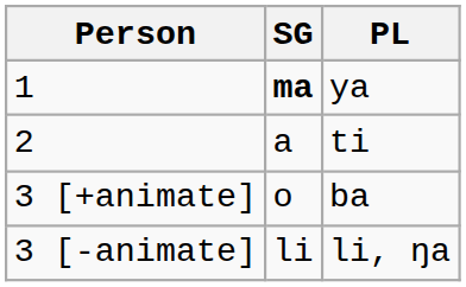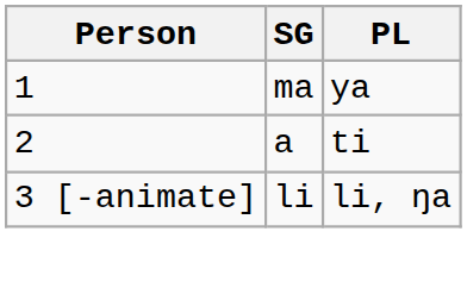1 | SG: bold -> normal
- row: 3 [+animate] | o | ba
